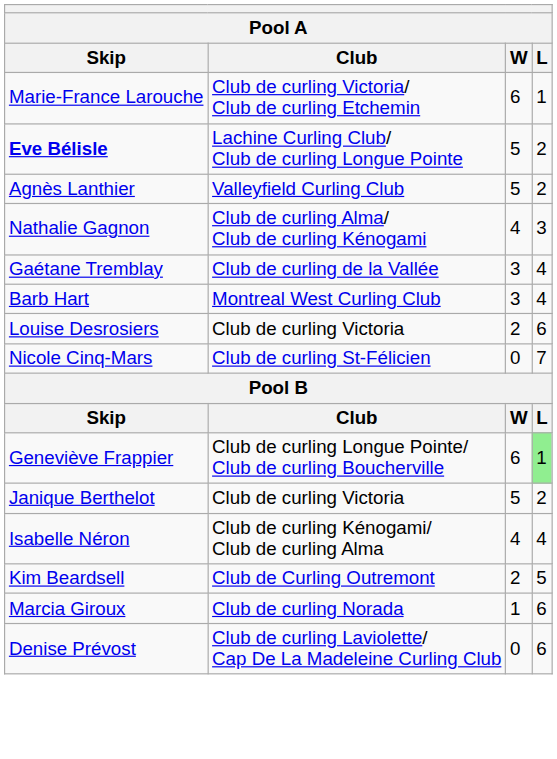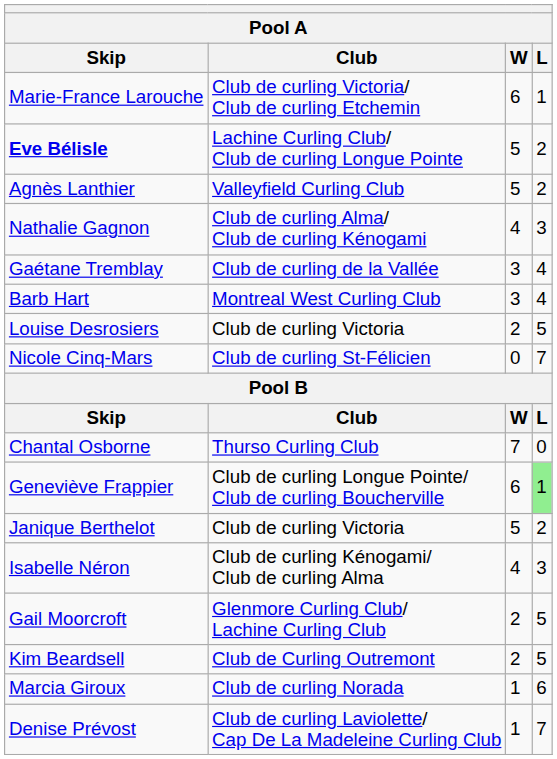Louise Desrosiers | L: 6 -> 5
+ row: Chantal Osborne | Thurso Curling Club | 7 | 0
Isabelle Néron | L: 4 -> 3
+ row: Gail Moorcroft | Glenmore Curling Club/ Lachine Curling Club | 2 | 5
Denise Prévost | W: 0 -> 1
Denise Prévost | L: 6 -> 7
